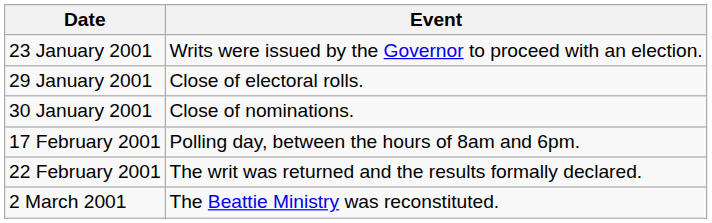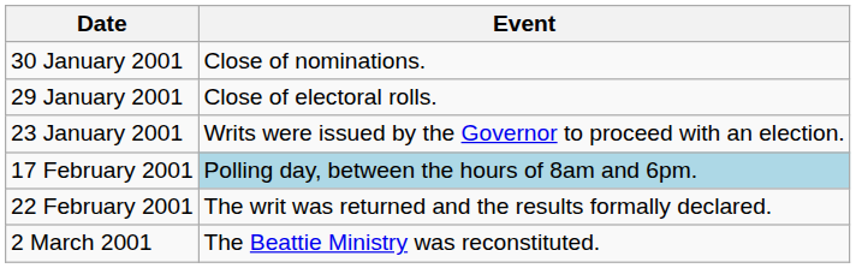rows swapped: 23 January 2001 <-> 30 January 2001
17 February 2001 | Event: no background -> lightblue background
